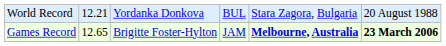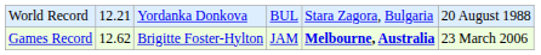Games Record | column 2: 12.65 -> 12.62
Games Record | column 6: bold -> normal
